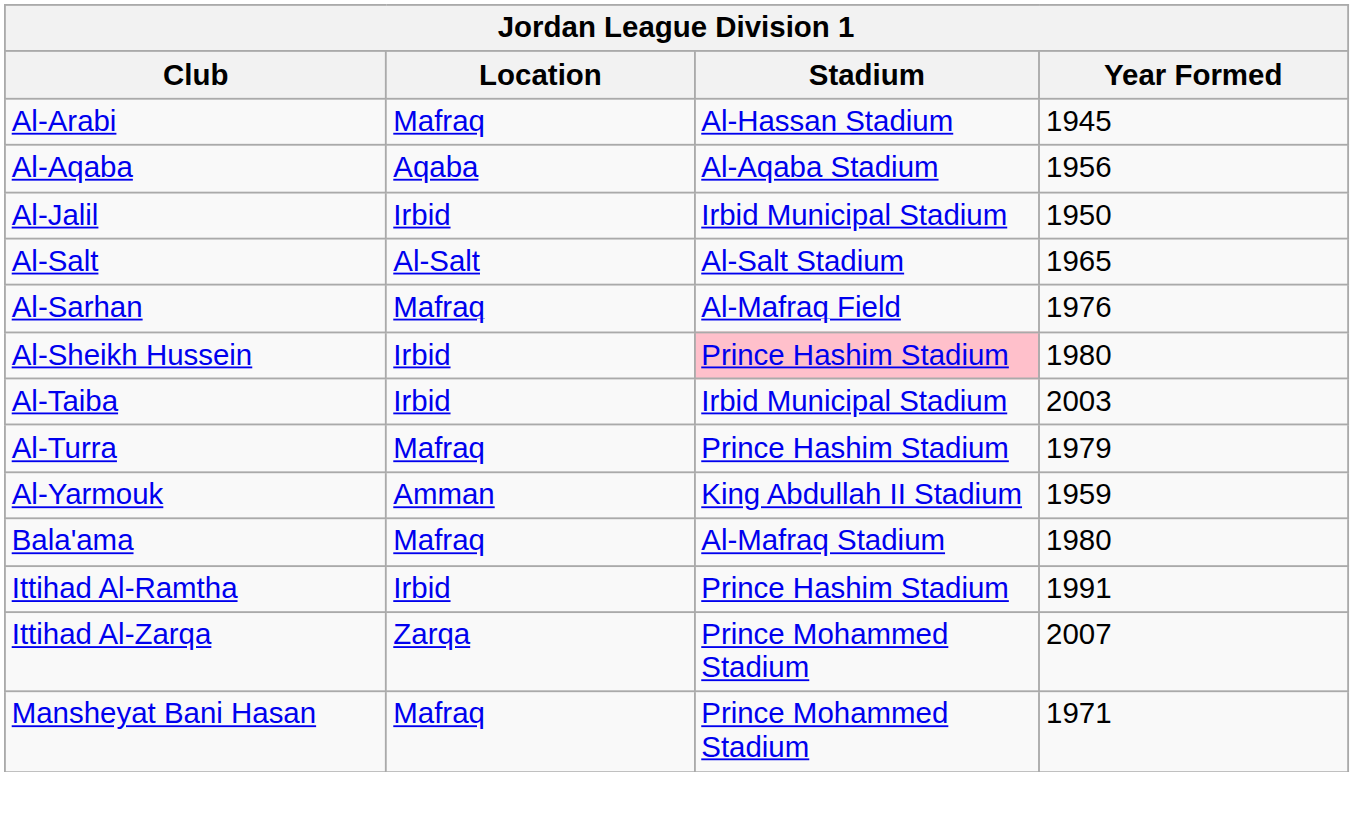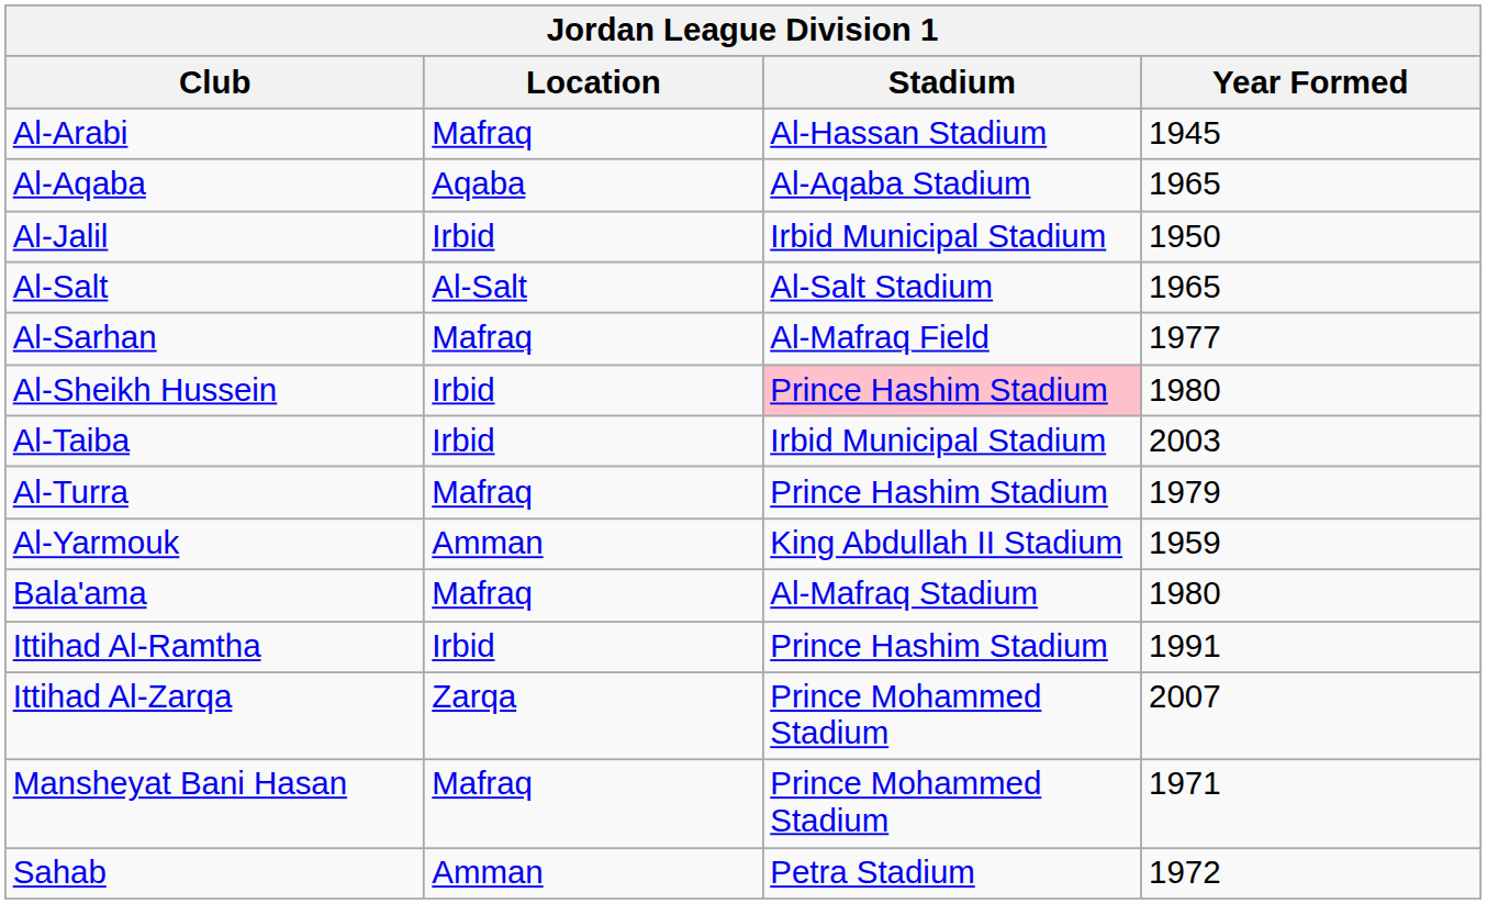Al-Aqaba | Year Formed: 1956 -> 1965
Al-Sarhan | Year Formed: 1976 -> 1977
+ row: Sahab | Amman | Petra Stadium | 1972
